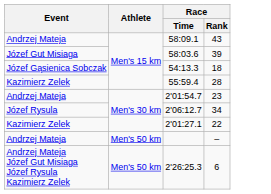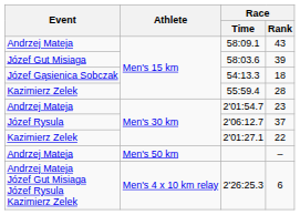2'06:12.7 | Race / Rank: 34 -> 37
2'26:25.3 | Athlete: Men's 50 km -> Men's 4 x 10 km relay
